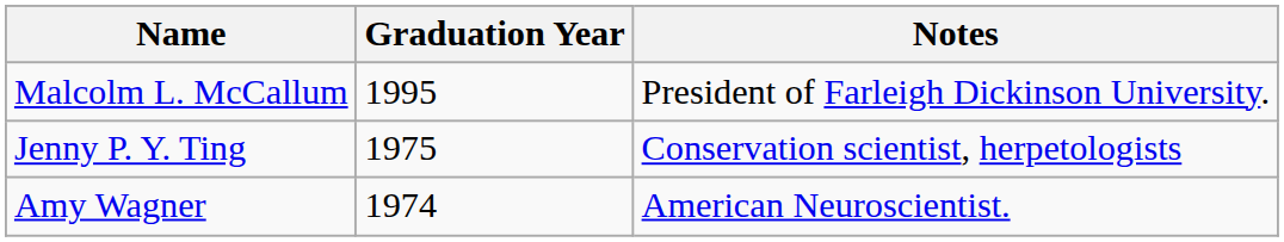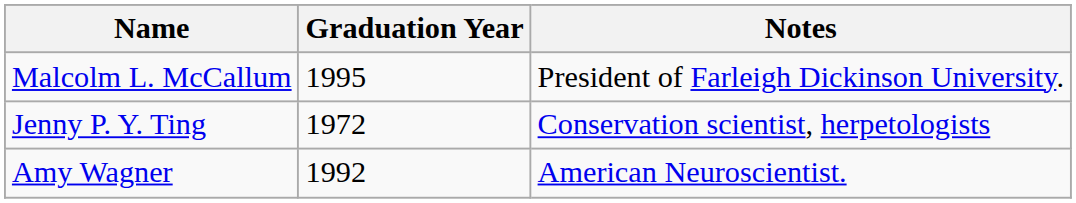Jenny P. Y. Ting | Graduation Year: 1975 -> 1972
Amy Wagner | Graduation Year: 1974 -> 1992
